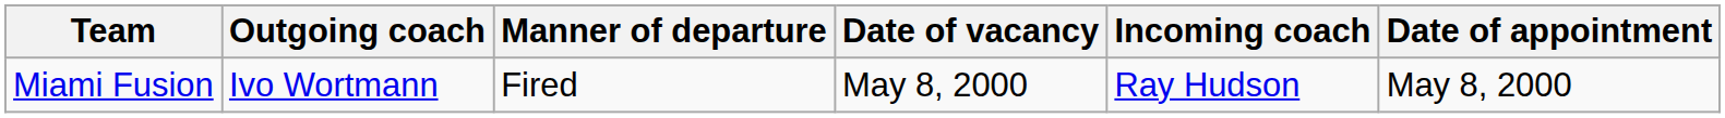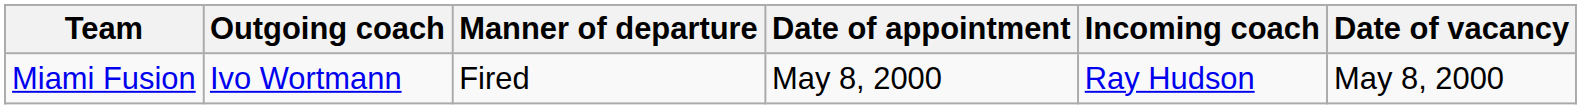columns swapped: Date of vacancy <-> Date of appointment
